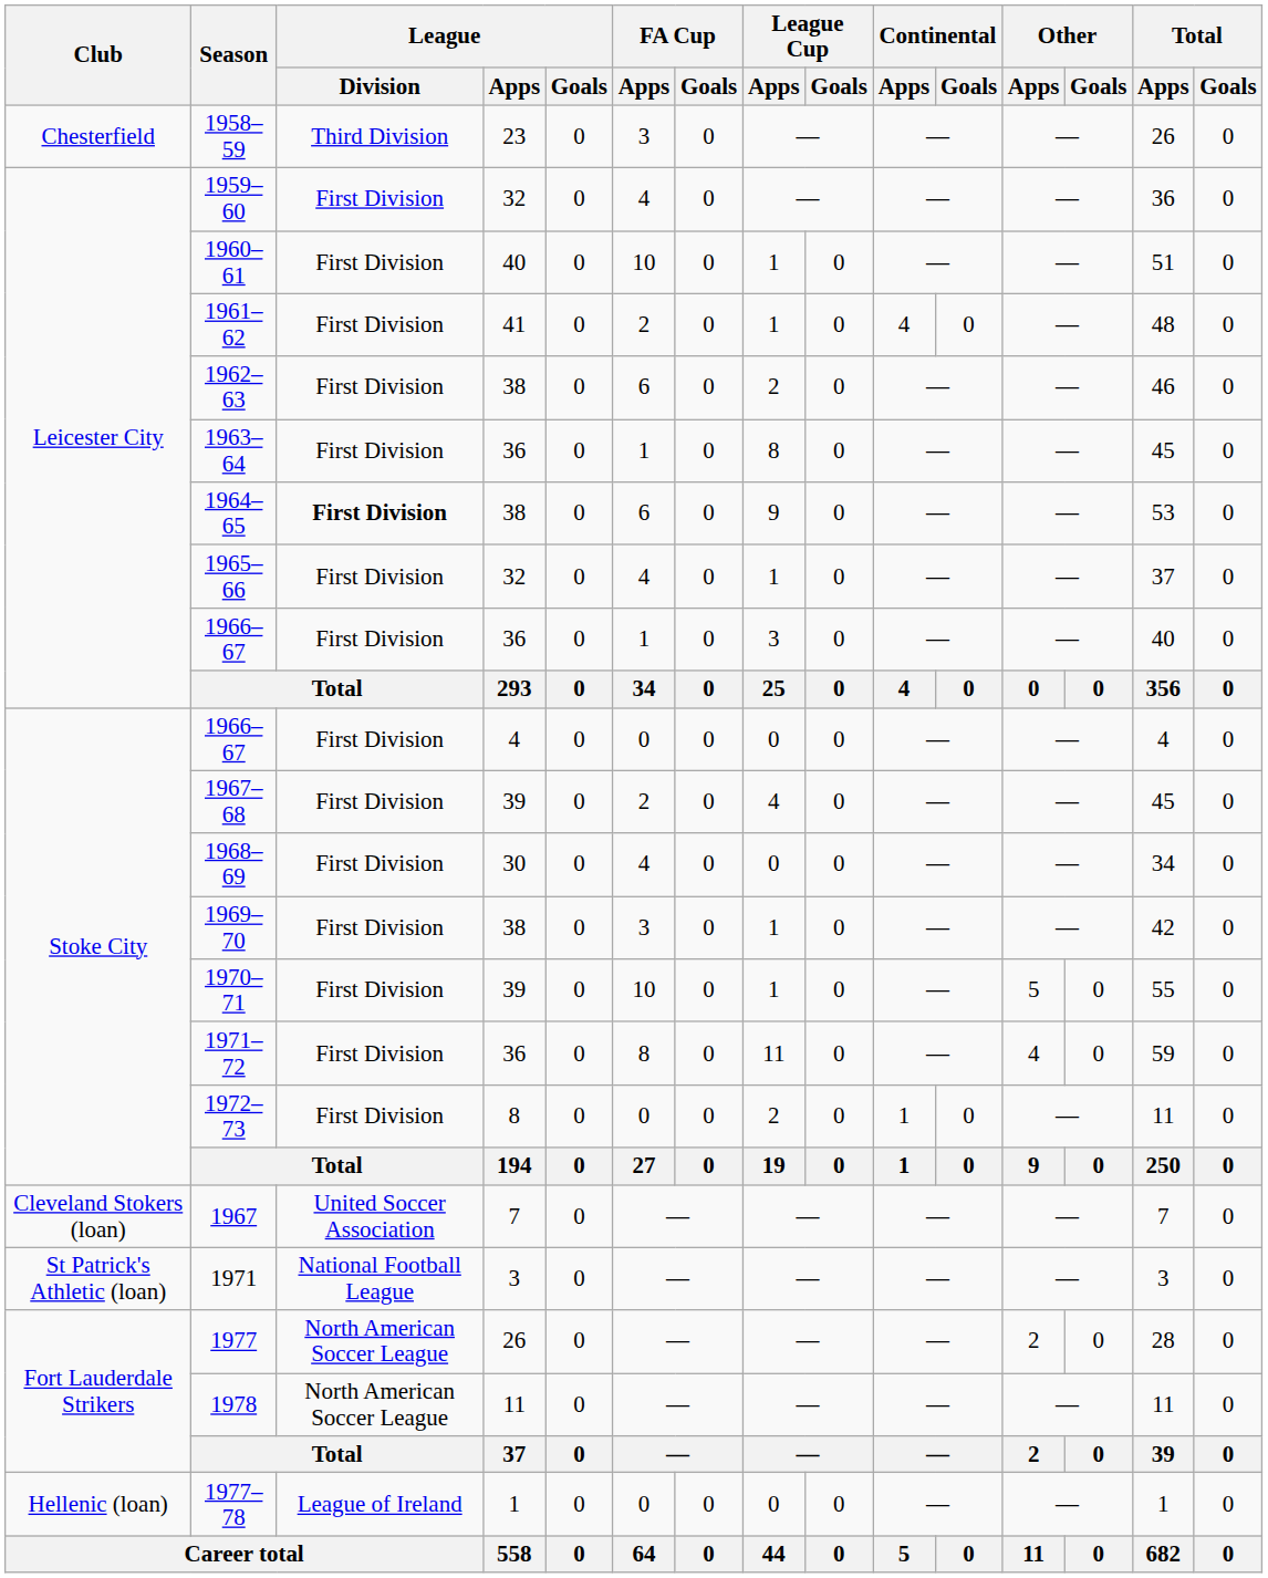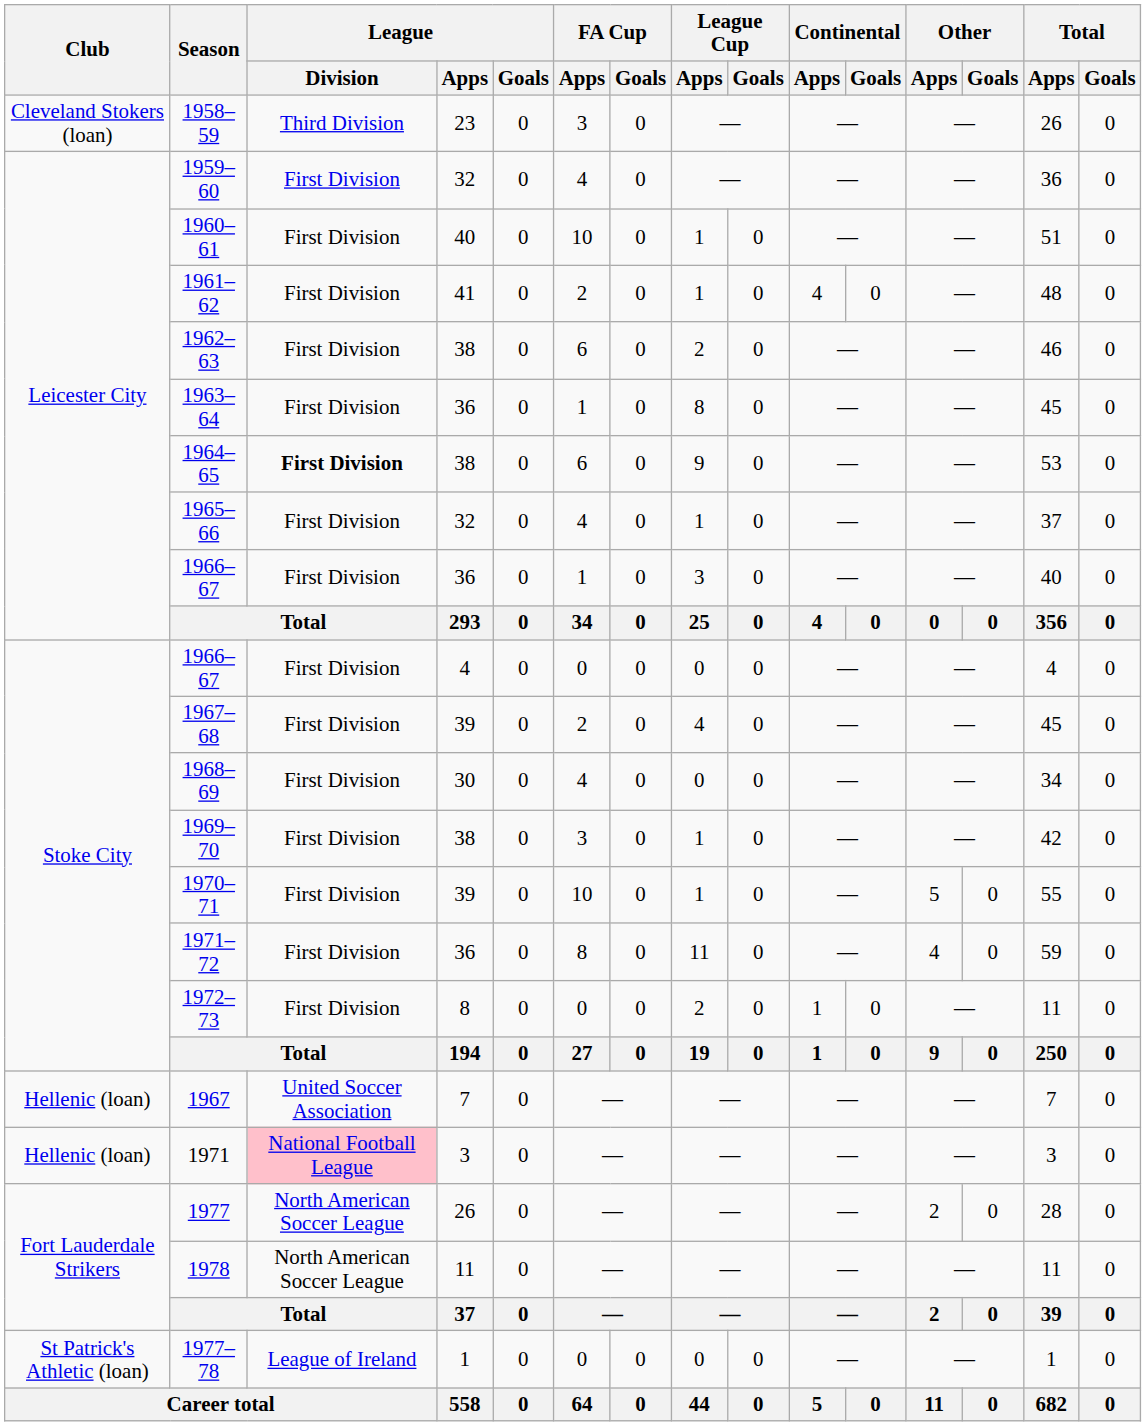1958–59 | Club: Chesterfield -> Cleveland Stokers (loan)
1967 | Club: Cleveland Stokers (loan) -> Hellenic (loan)
1971 | Club: St Patrick's Athletic (loan) -> Hellenic (loan)
1971 | League / Division: no background -> pink background
1977–78 | Club: Hellenic (loan) -> St Patrick's Athletic (loan)
